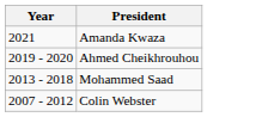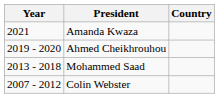+ column: Country
